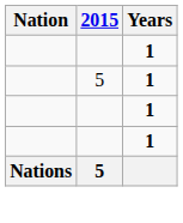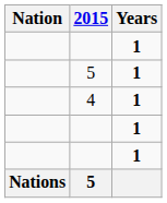+ row: 4 | 1
